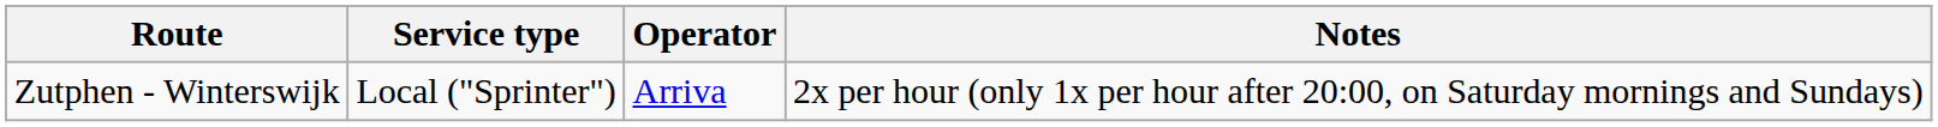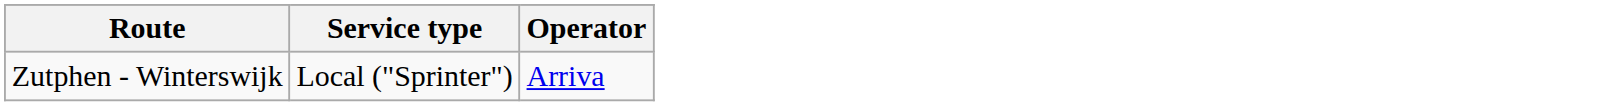- column: Notes | 2x per hour (only 1x per hour after 20:00, on Saturday mornings and Sundays)
